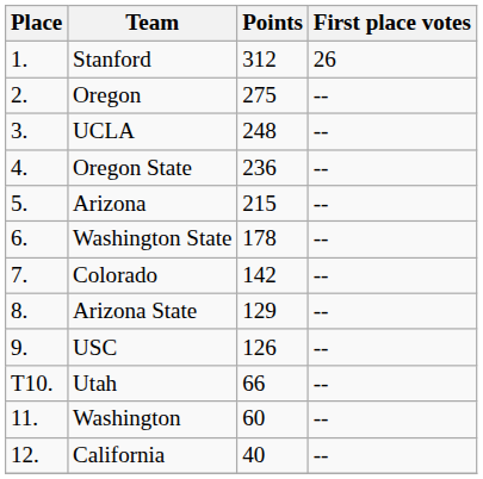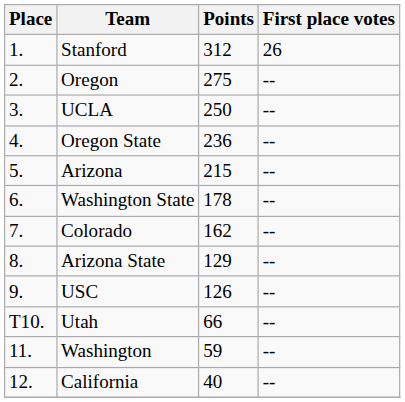UCLA | Points: 248 -> 250
Colorado | Points: 142 -> 162
Washington | Points: 60 -> 59
